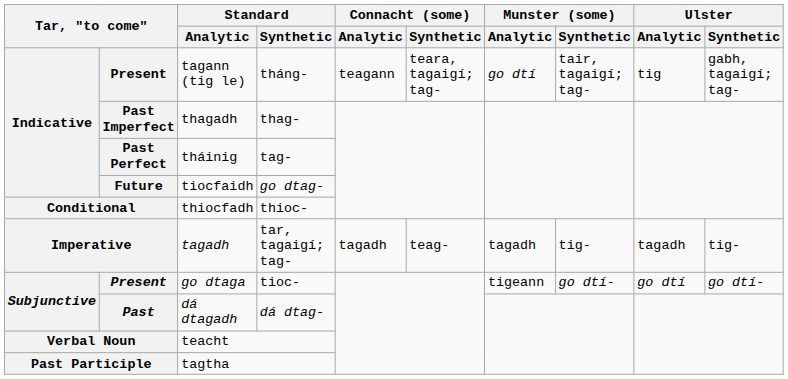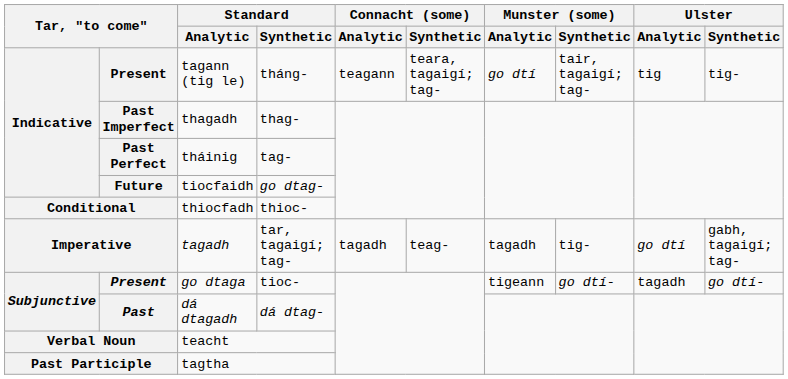Present / tagann (tig le) | Ulster / Synthetic: gabh, tagaigí; tag- -> tig-
Imperative | Ulster / Analytic: tagadh -> go dtí
Imperative | Ulster / Synthetic: tig- -> gabh, tagaigí; tag-
Present / go dtaga | Ulster / Analytic: go dtí -> tagadh
